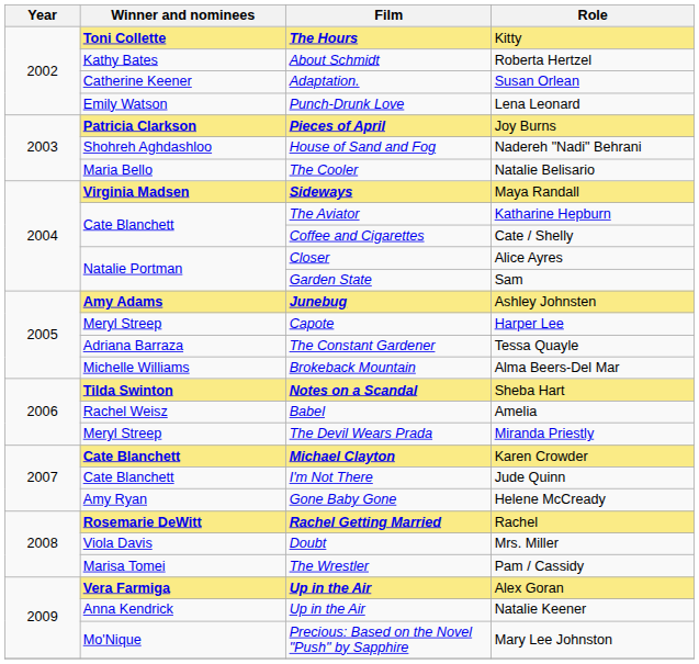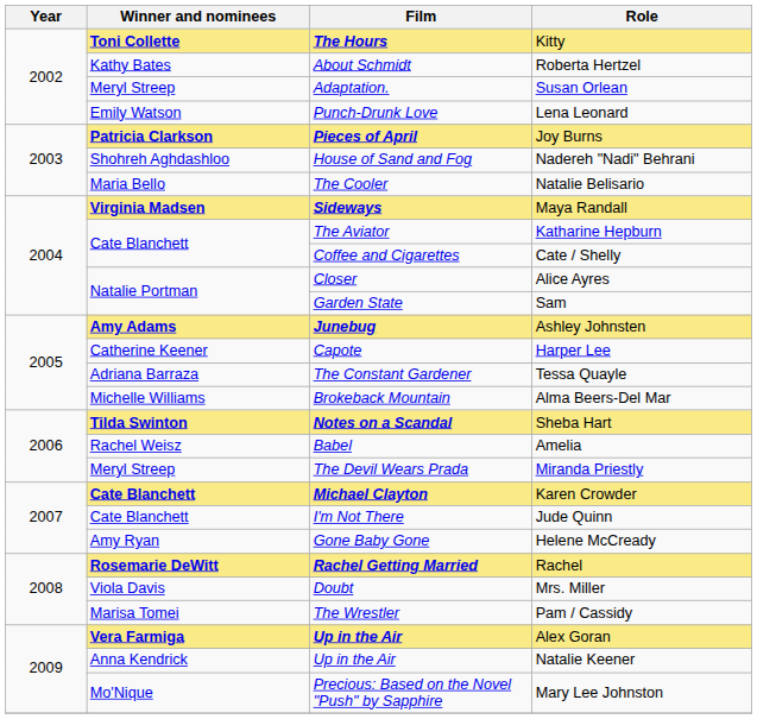Susan Orlean | Winner and nominees: Catherine Keener -> Meryl Streep
Harper Lee | Winner and nominees: Meryl Streep -> Catherine Keener
